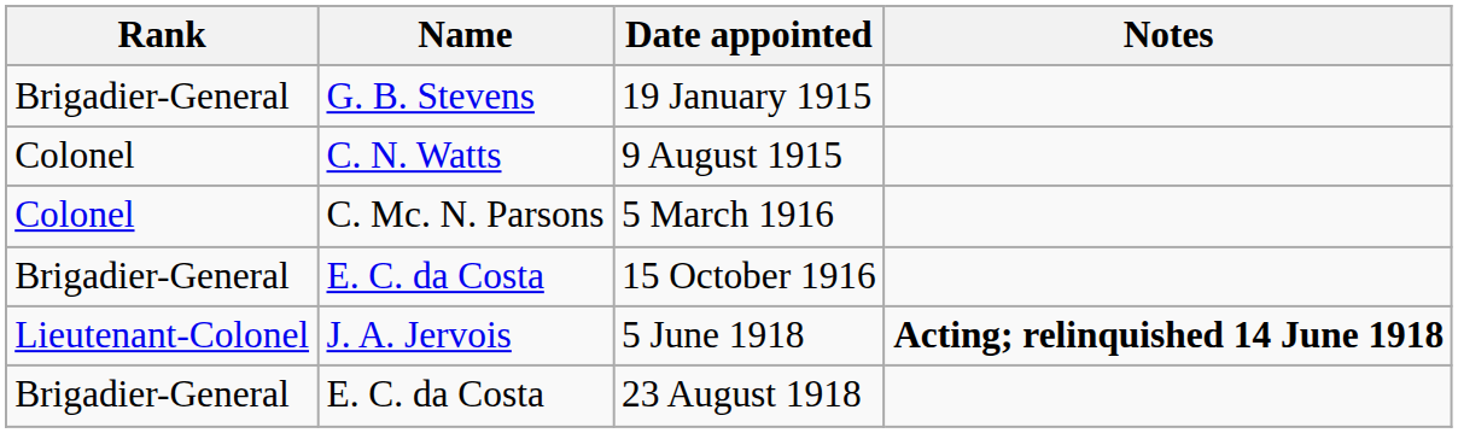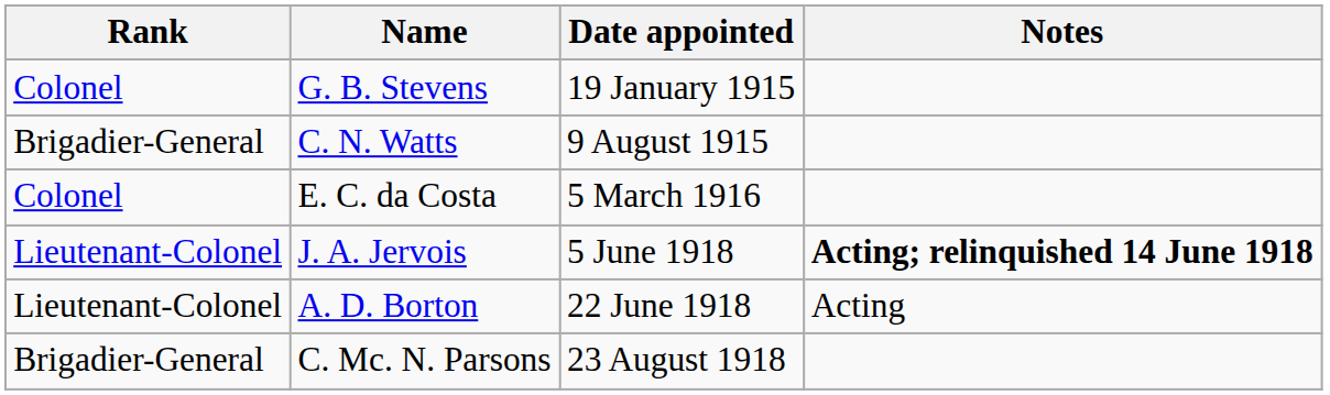19 January 1915 | Rank: Brigadier-General -> Colonel
9 August 1915 | Rank: Colonel -> Brigadier-General
5 March 1916 | Name: C. Mc. N. Parsons -> E. C. da Costa
- row: Brigadier-General | E. C. da Costa | 15 October 1916
+ row: Lieutenant-Colonel | A. D. Borton | 22 June 1918 | Acting
23 August 1918 | Name: E. C. da Costa -> C. Mc. N. Parsons
